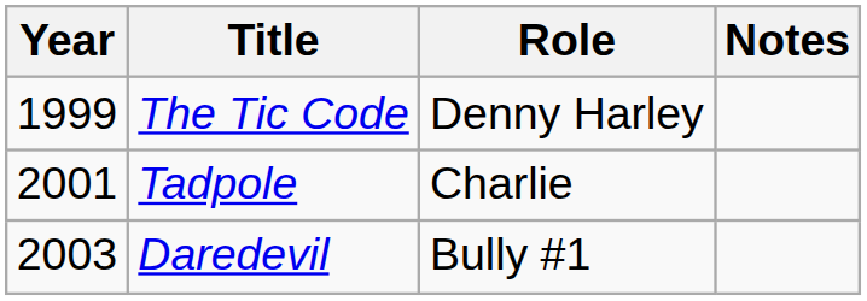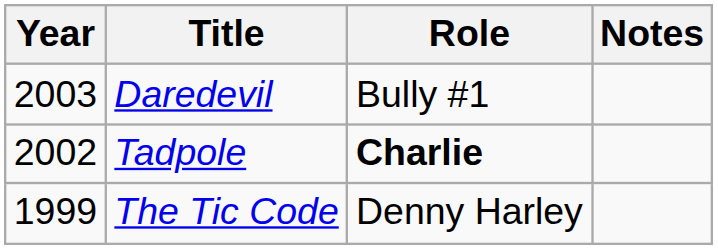rows swapped: The Tic Code <-> Daredevil
Tadpole | Year: 2001 -> 2002
Tadpole | Role: normal -> bold
